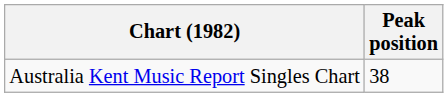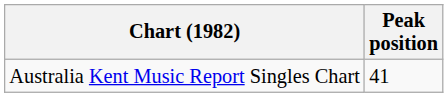Australia Kent Music Report Singles Chart | Peak position: 38 -> 41
